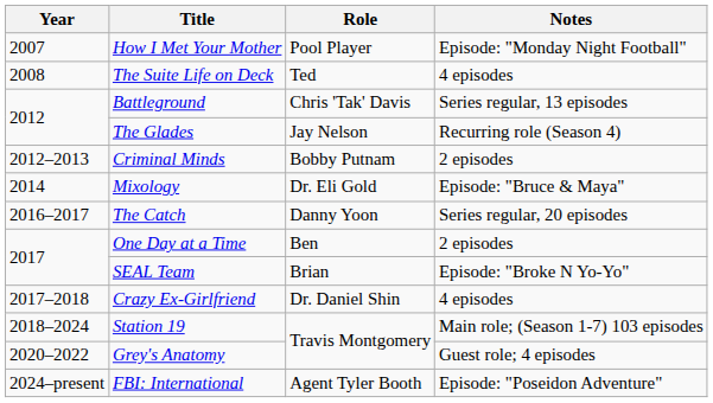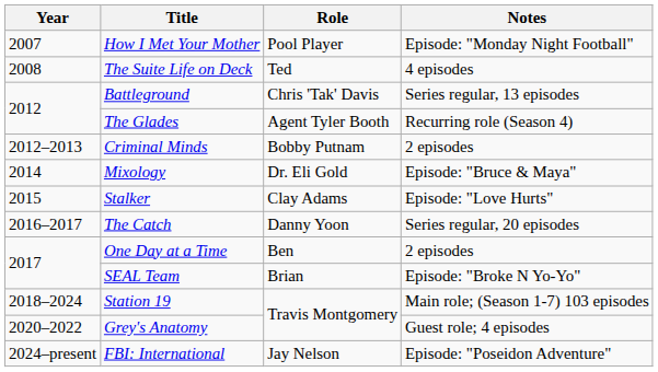The Glades | Role: Jay Nelson -> Agent Tyler Booth
+ row: 2015 | Stalker | Clay Adams | Episode: "Love Hurts"
- row: 2017–2018 | Crazy Ex-Girlfriend | Dr. Daniel Shin | 4 episodes
FBI: International | Role: Agent Tyler Booth -> Jay Nelson
